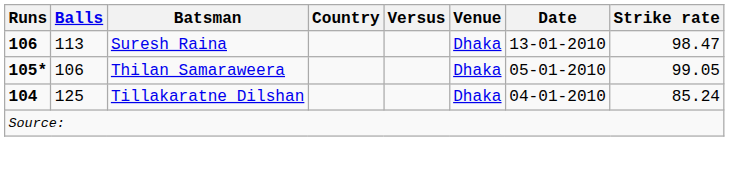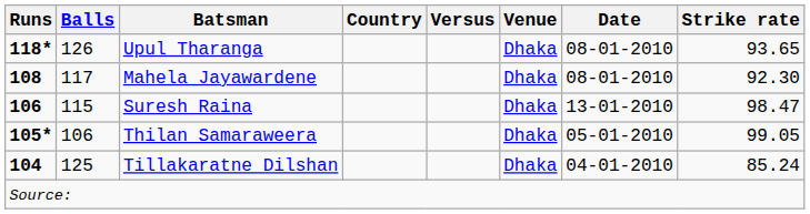+ row: 118* | 126 | Upul Tharanga | Dhaka | 08-01-2010 | 93.65
+ row: 108 | 117 | Mahela Jayawardene | Dhaka | 08-01-2010 | 92.30
Suresh Raina | Balls: 113 -> 115
